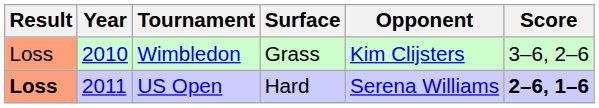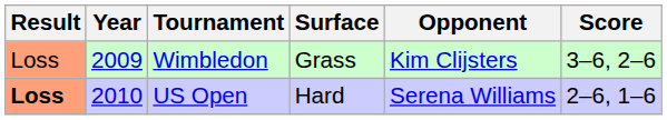Wimbledon | Year: 2010 -> 2009
US Open | Year: 2011 -> 2010
US Open | Score: bold -> normal
